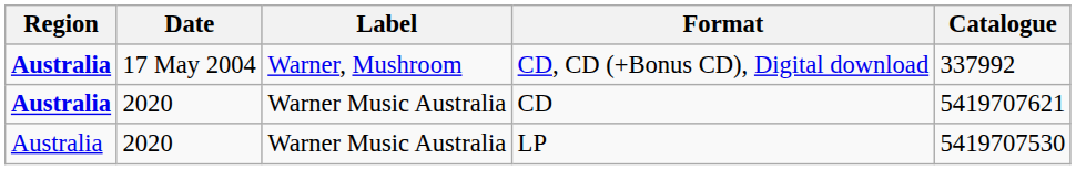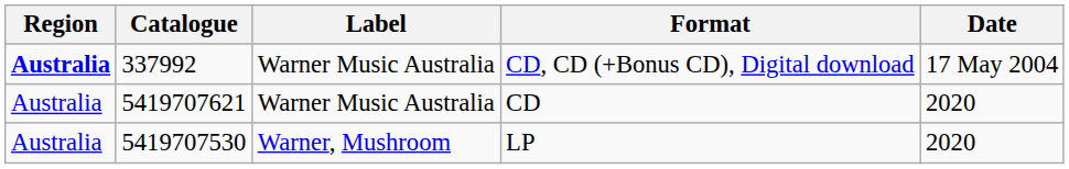columns swapped: Date <-> Catalogue
CD, CD (+Bonus CD), Digital download | Label: Warner, Mushroom -> Warner Music Australia
CD | Region: bold -> normal
LP | Label: Warner Music Australia -> Warner, Mushroom
